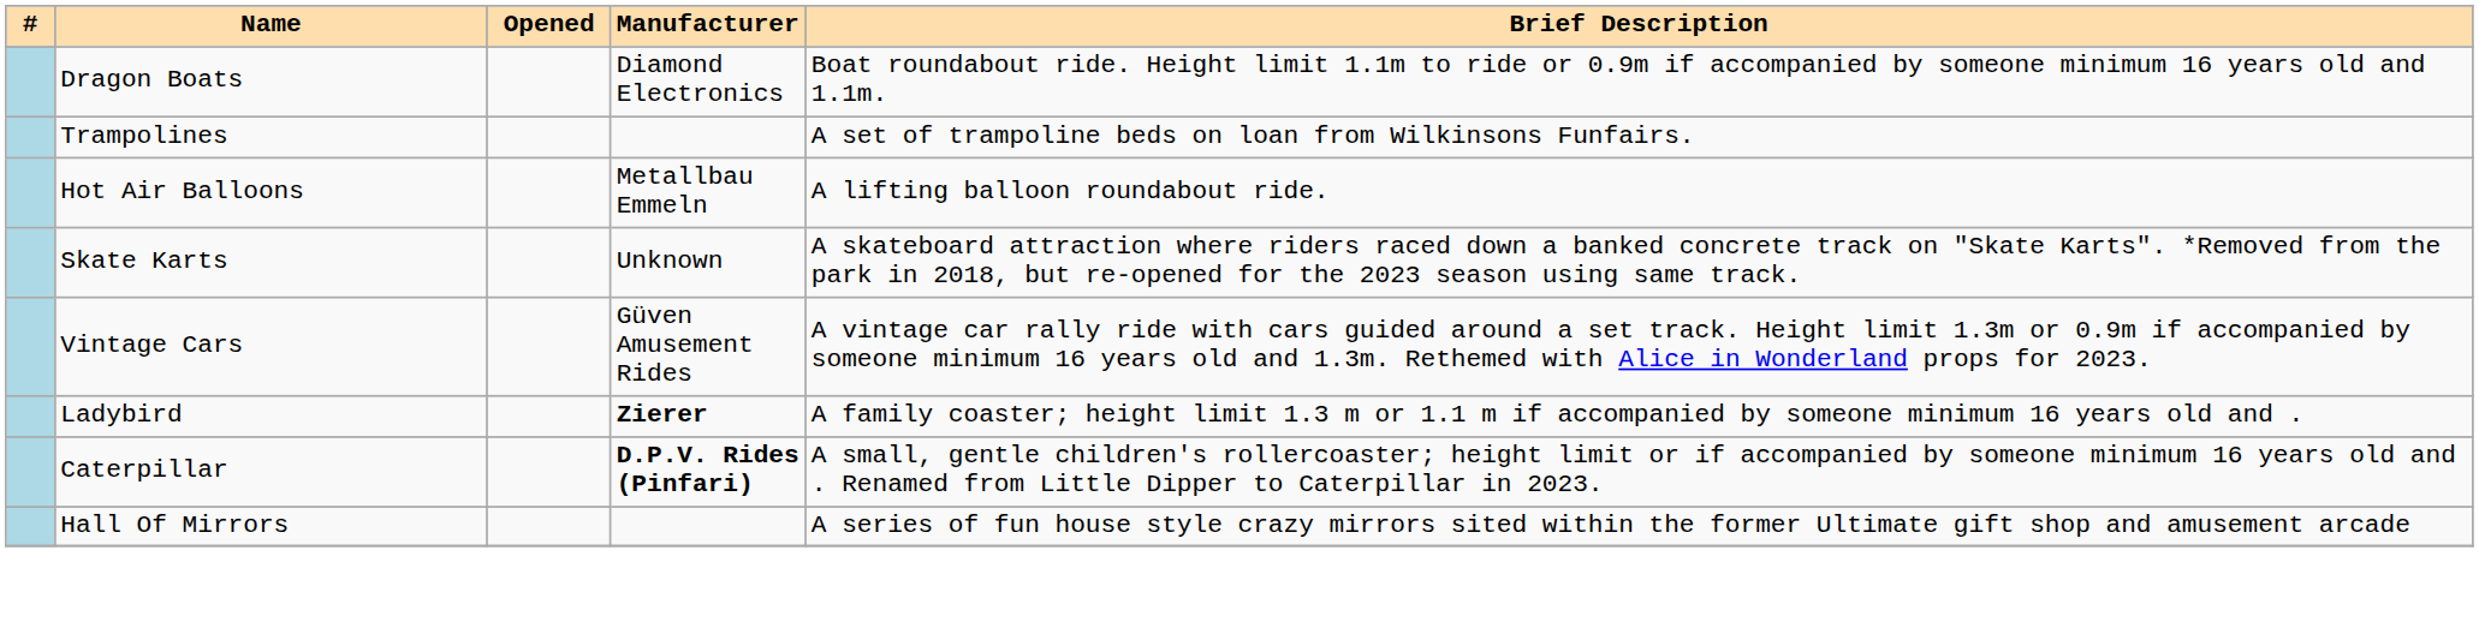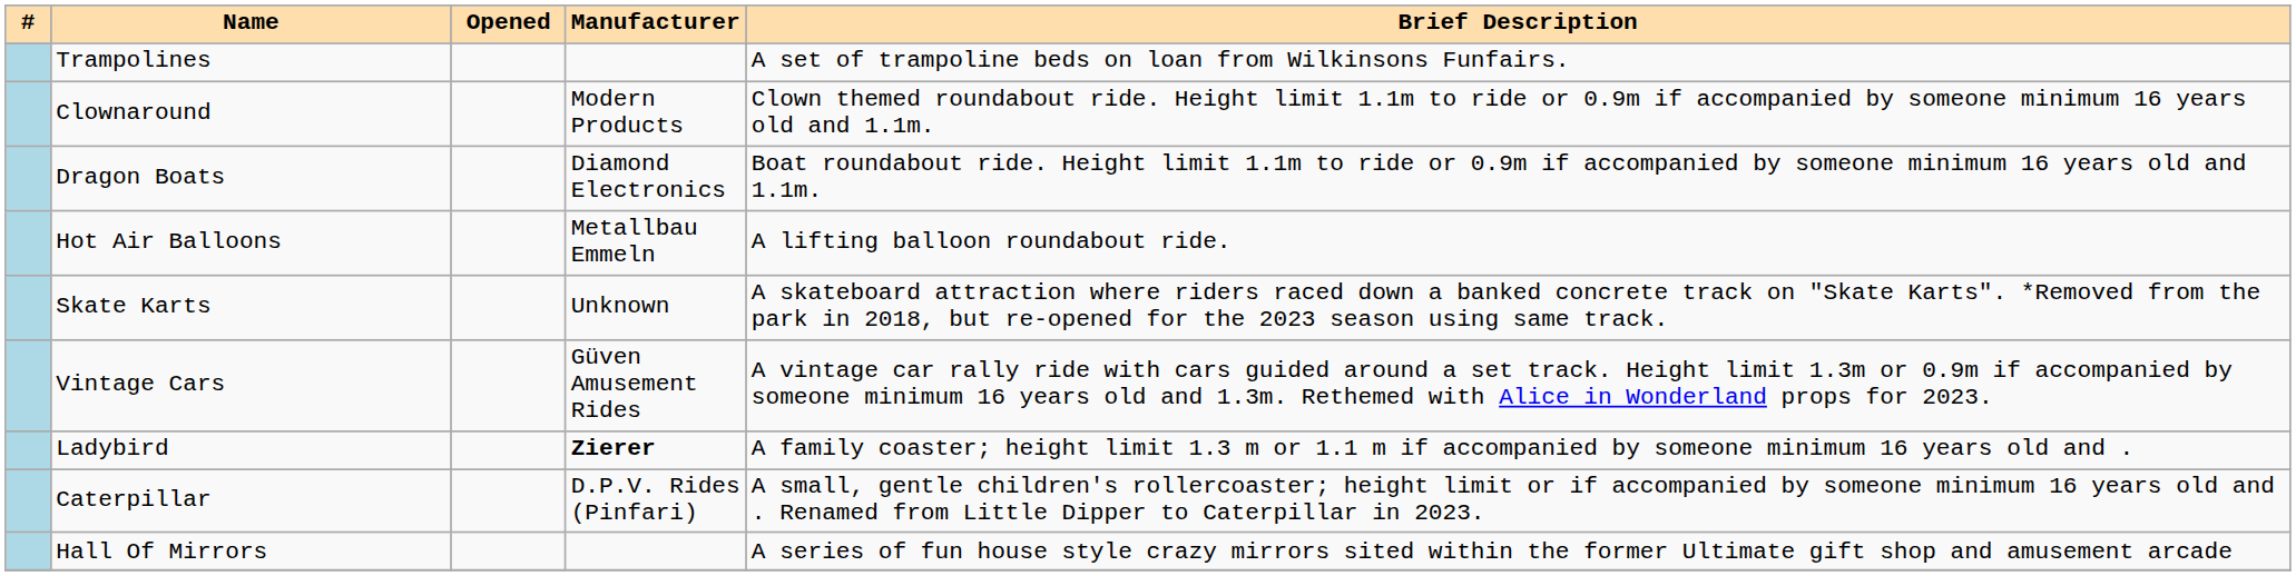rows swapped: Trampolines <-> Dragon Boats
+ row: Clownaround | Modern Products | Clown themed roundabout ride. Height limit 1.1m to ride or 0.9m if accompanied by someone minimum 16 years old and 1.1m.
Caterpillar | Manufacturer: bold -> normal
